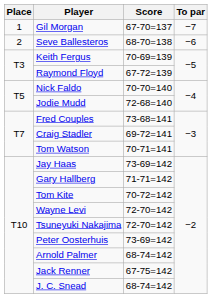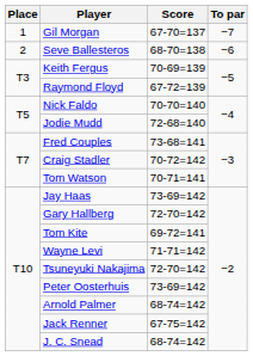Craig Stadler | Score: 69-72=141 -> 70-72=142
Gary Hallberg | Score: 71-71=142 -> 72-70=142
Tom Kite | Score: 70-72=142 -> 69-72=141
Wayne Levi | Score: 72-70=142 -> 71-71=142
